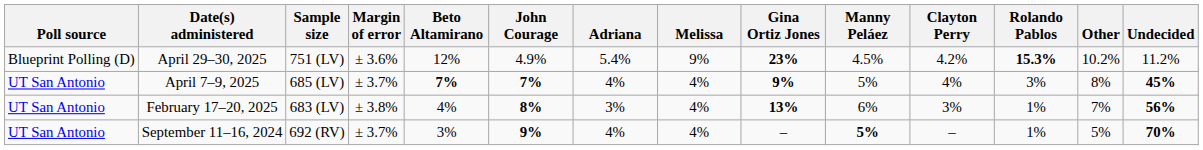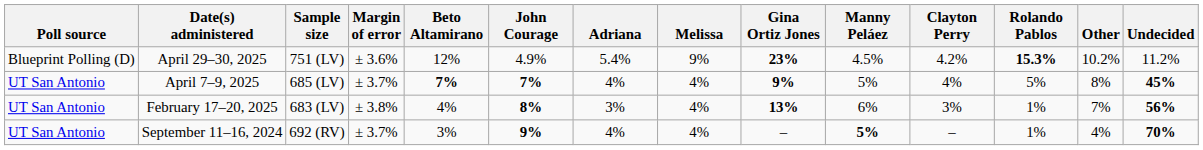April 7–9, 2025 | Rolando Pablos: 3% -> 5%
September 11–16, 2024 | Other: 5% -> 4%
